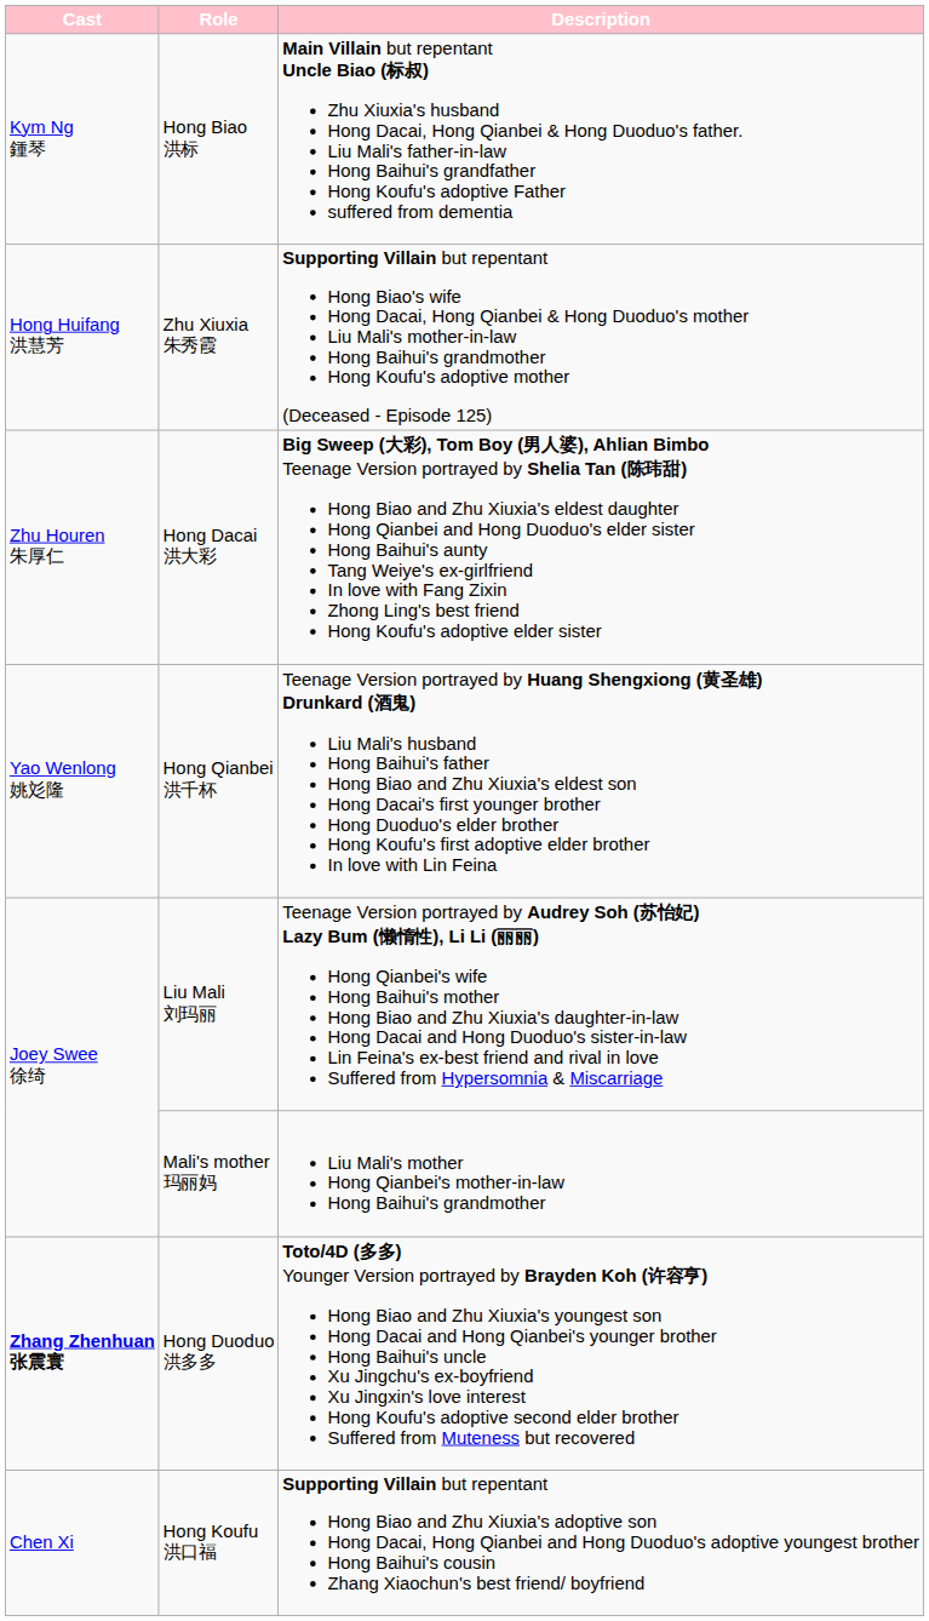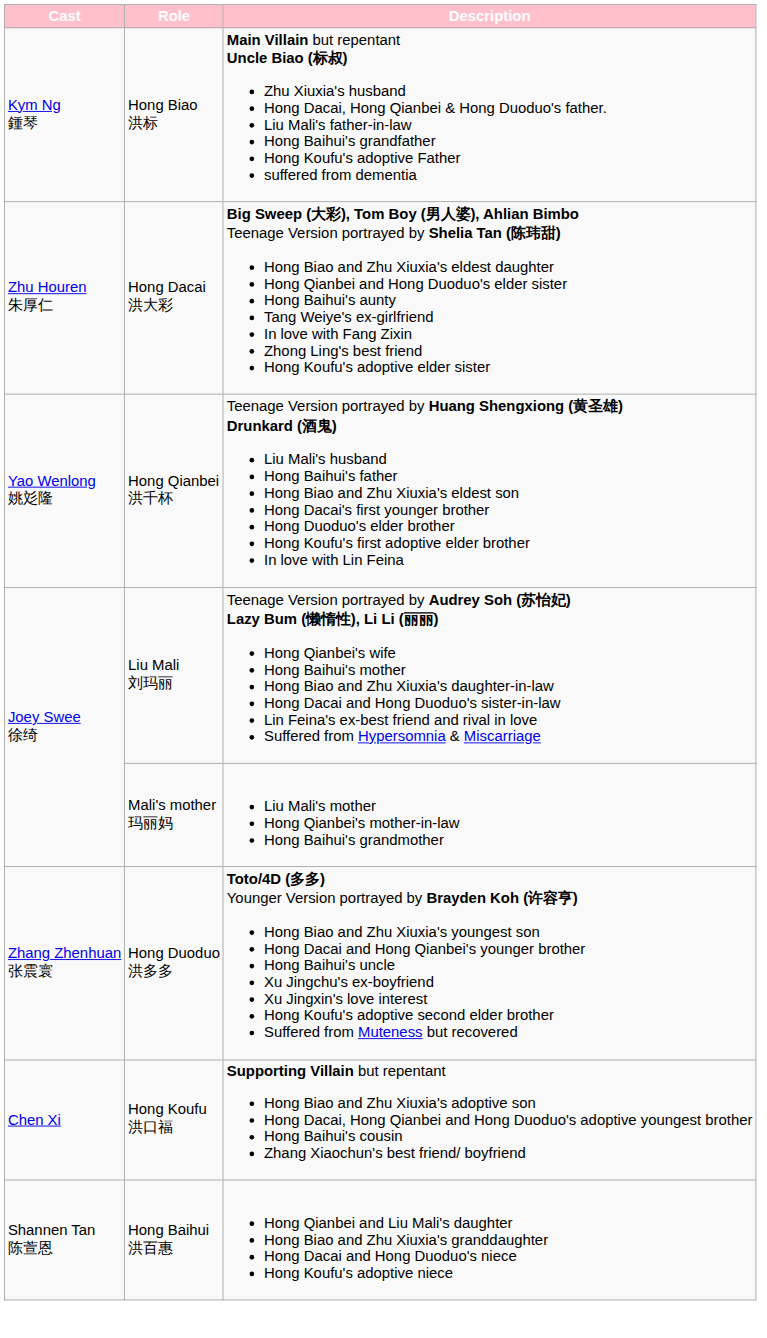- row: Hong Huifang 洪慧芳 | Zhu Xiuxia 朱秀霞 | Supporting Villain but repentant Hong Biao's wife Hong Dacai, Hong Qianbei & Hong Duoduo's mother Liu Mali's mother-in-law Hong Baihui's grandmother Hong Koufu's adoptive mother (Deceased - Episode 125)
Hong Duoduo 洪多多 | Cast: bold -> normal
+ row: Shannen Tan 陈萱恩 | Hong Baihui 洪百惠 | Hong Qianbei and Liu Mali's daughter Hong Biao and Zhu Xiuxia's granddaughter Hong Dacai and Hong Duoduo's niece Hong Koufu's adoptive niece
